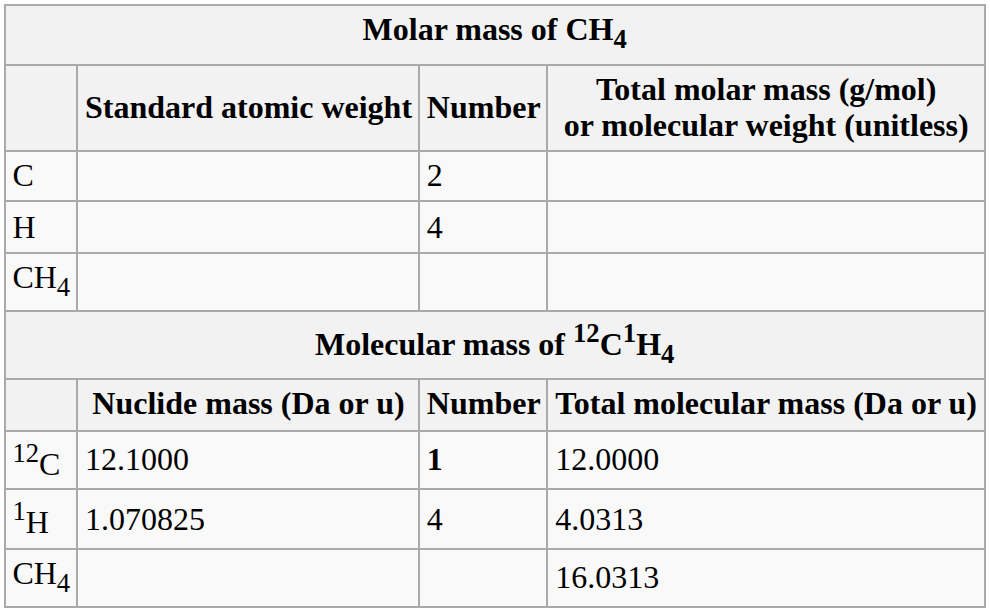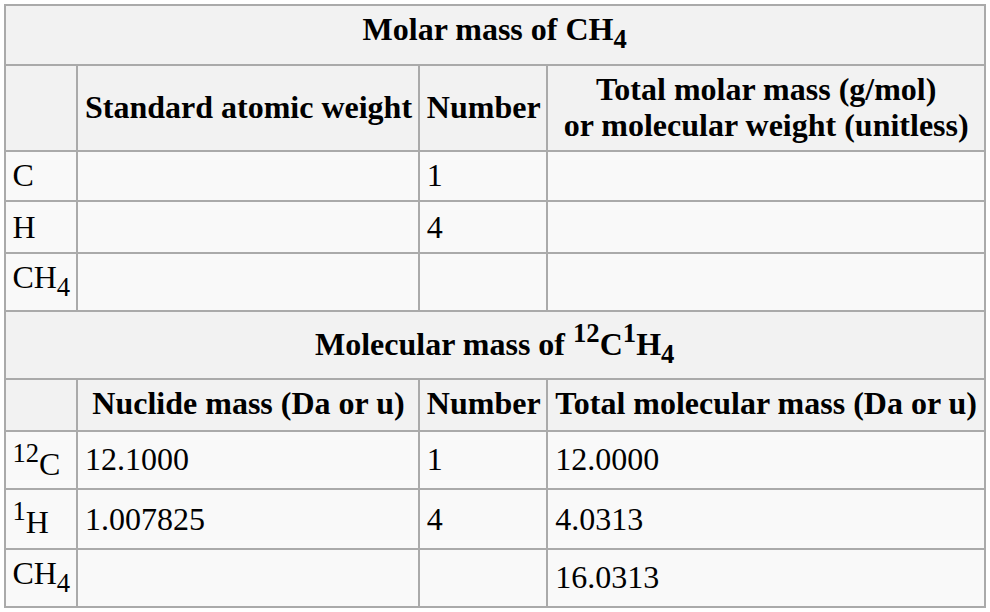C | Number: 2 -> 1
12C | Number: bold -> normal
1H | Standard atomic weight: 1.070825 -> 1.007825
